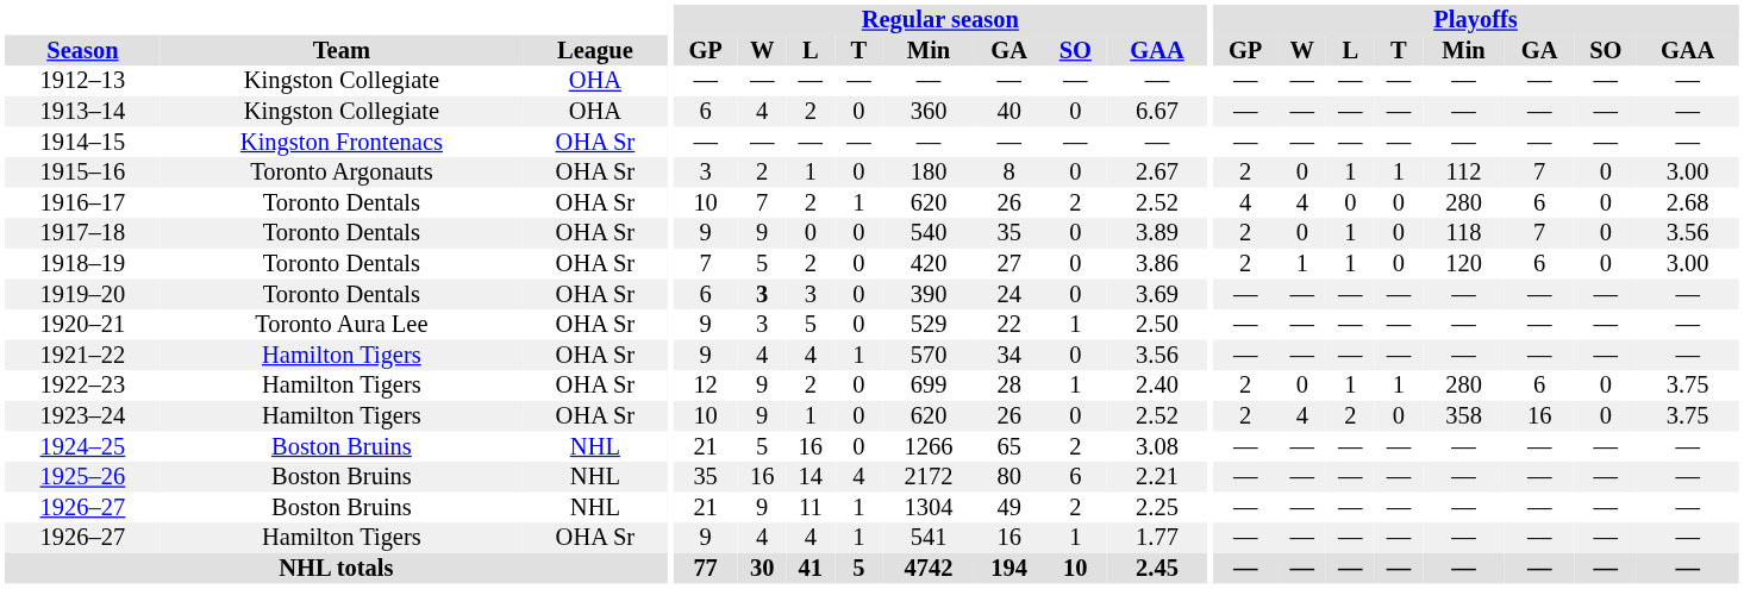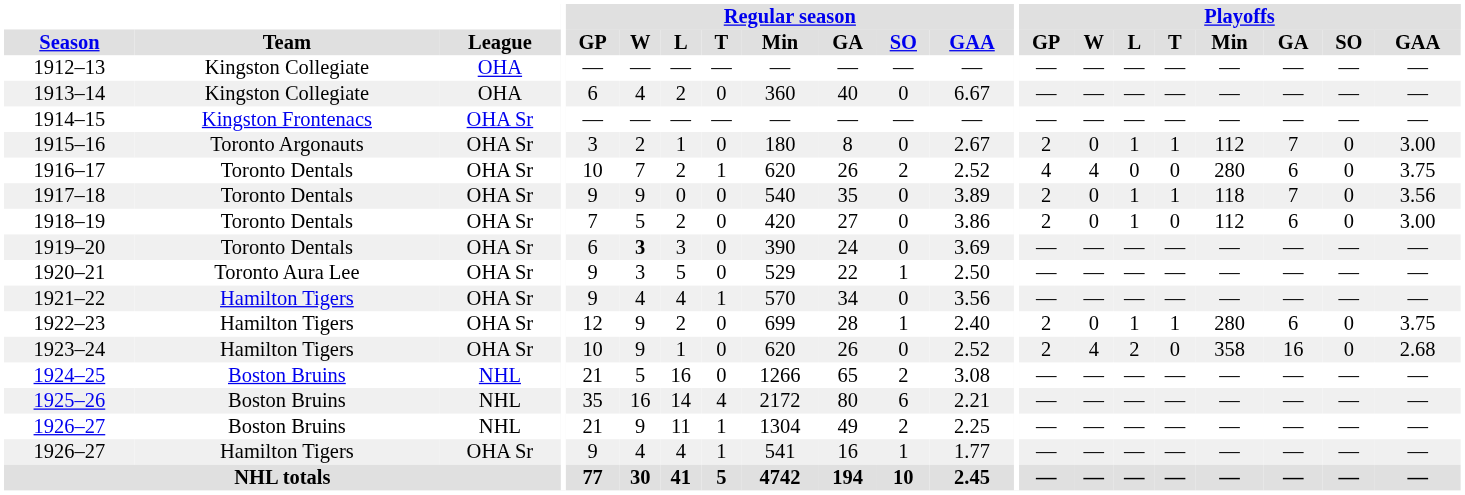1916–17 | Playoffs / GAA: 2.68 -> 3.75
1917–18 | Playoffs / T: 0 -> 1
1918–19 | Playoffs / W: 1 -> 0
1918–19 | Playoffs / Min: 120 -> 112
1923–24 | Playoffs / GAA: 3.75 -> 2.68
